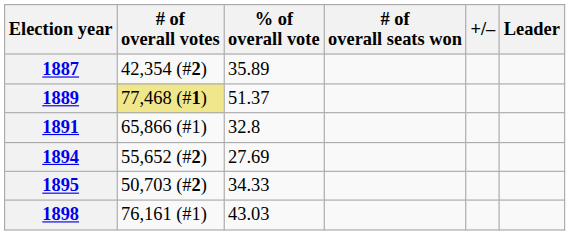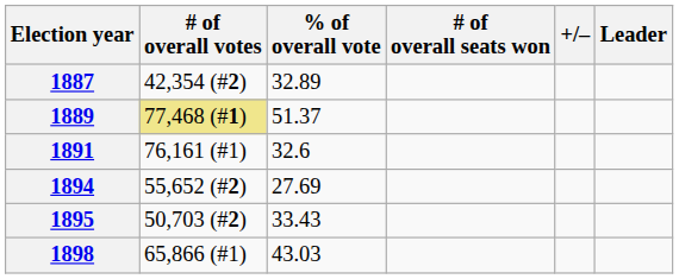1887 | % of overall vote: 35.89 -> 32.89
1891 | # of overall votes: 65,866 (#1) -> 76,161 (#1)
1891 | % of overall vote: 32.8 -> 32.6
1895 | % of overall vote: 34.33 -> 33.43
1898 | # of overall votes: 76,161 (#1) -> 65,866 (#1)
